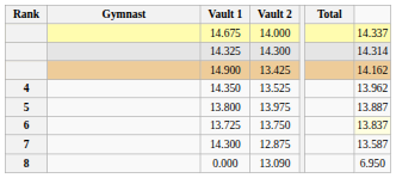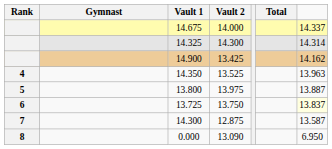14.350 | column 7: 13.962 -> 13.963
